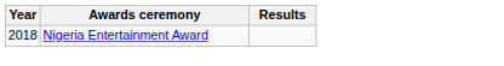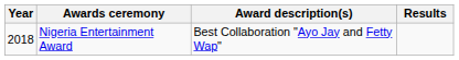+ column: Award description(s) | Best Collaboration "Ayo Jay and Fetty Wap"
